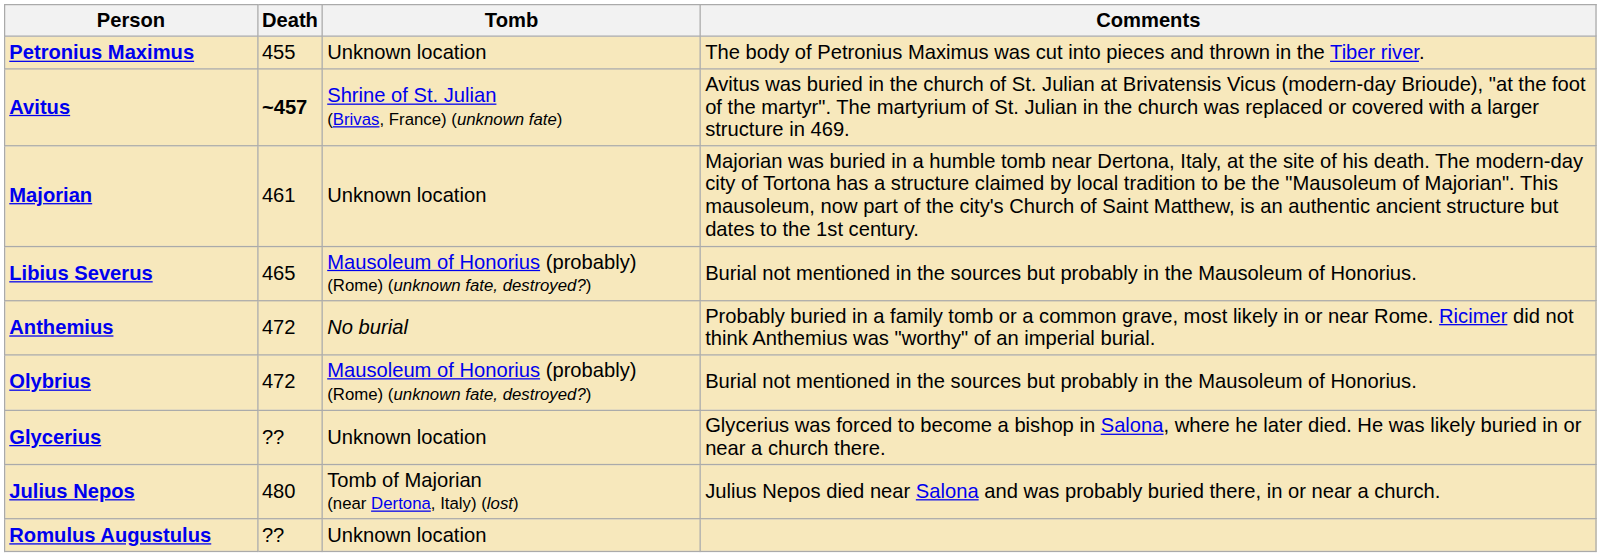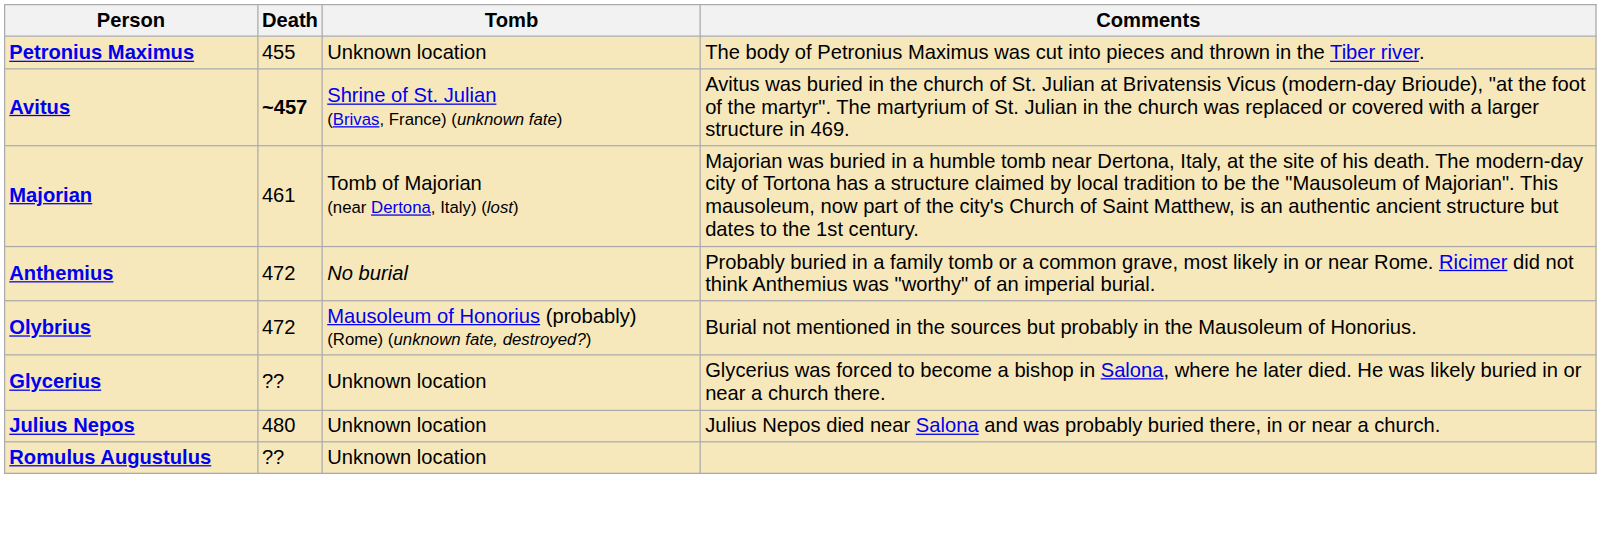Majorian | Tomb: Unknown location -> Tomb of Majorian (near Dertona, Italy) (lost)
- row: Libius Severus | 465 | Mausoleum of Honorius (probably) (Rome) (unknown fate, destroyed?) | Burial not mentioned in the sources but probably in the Mausoleum of Honorius.
Julius Nepos | Tomb: Tomb of Majorian (near Dertona, Italy) (lost) -> Unknown location
